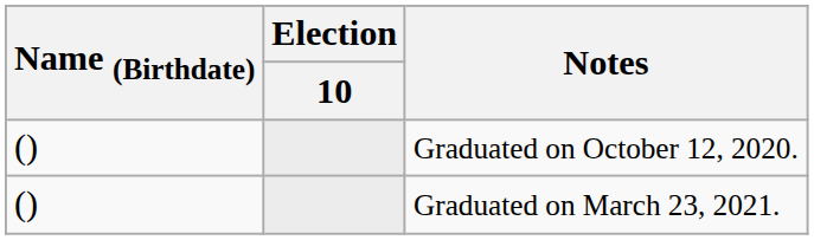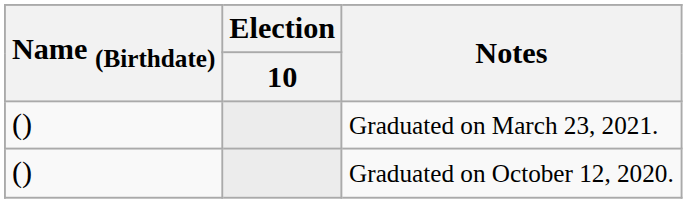rows swapped: Graduated on October 12, 2020. <-> Graduated on March 23, 2021.
